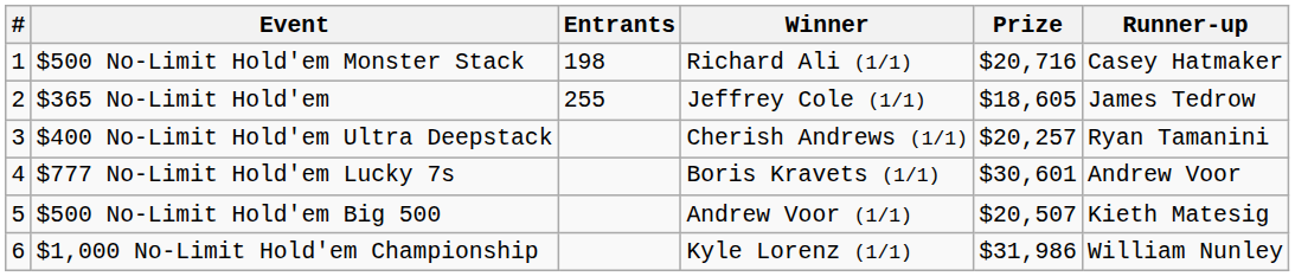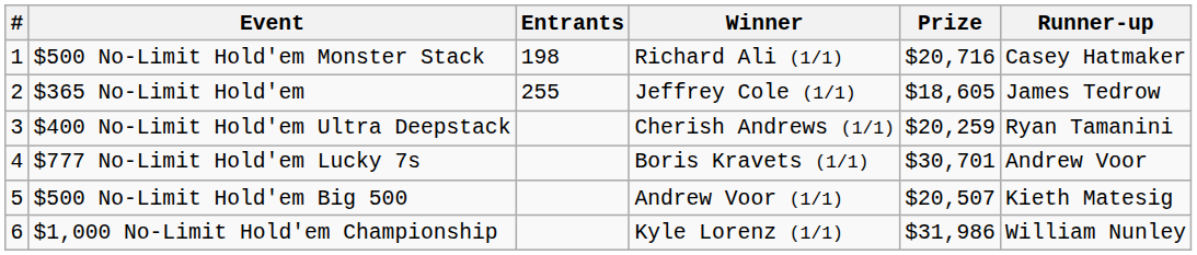$400 No-Limit Hold'em Ultra Deepstack | Prize: $20,257 -> $20,259
$777 No-Limit Hold'em Lucky 7s | Prize: $30,601 -> $30,701
